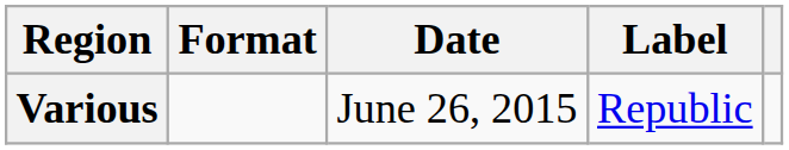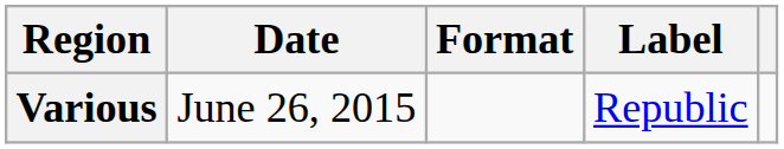columns swapped: Date <-> Format
